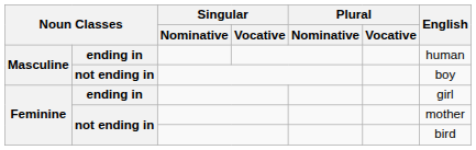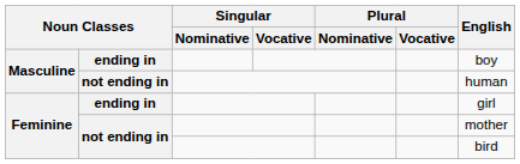Masculine / ending in | English: human -> boy
Masculine / not ending in | English: boy -> human
